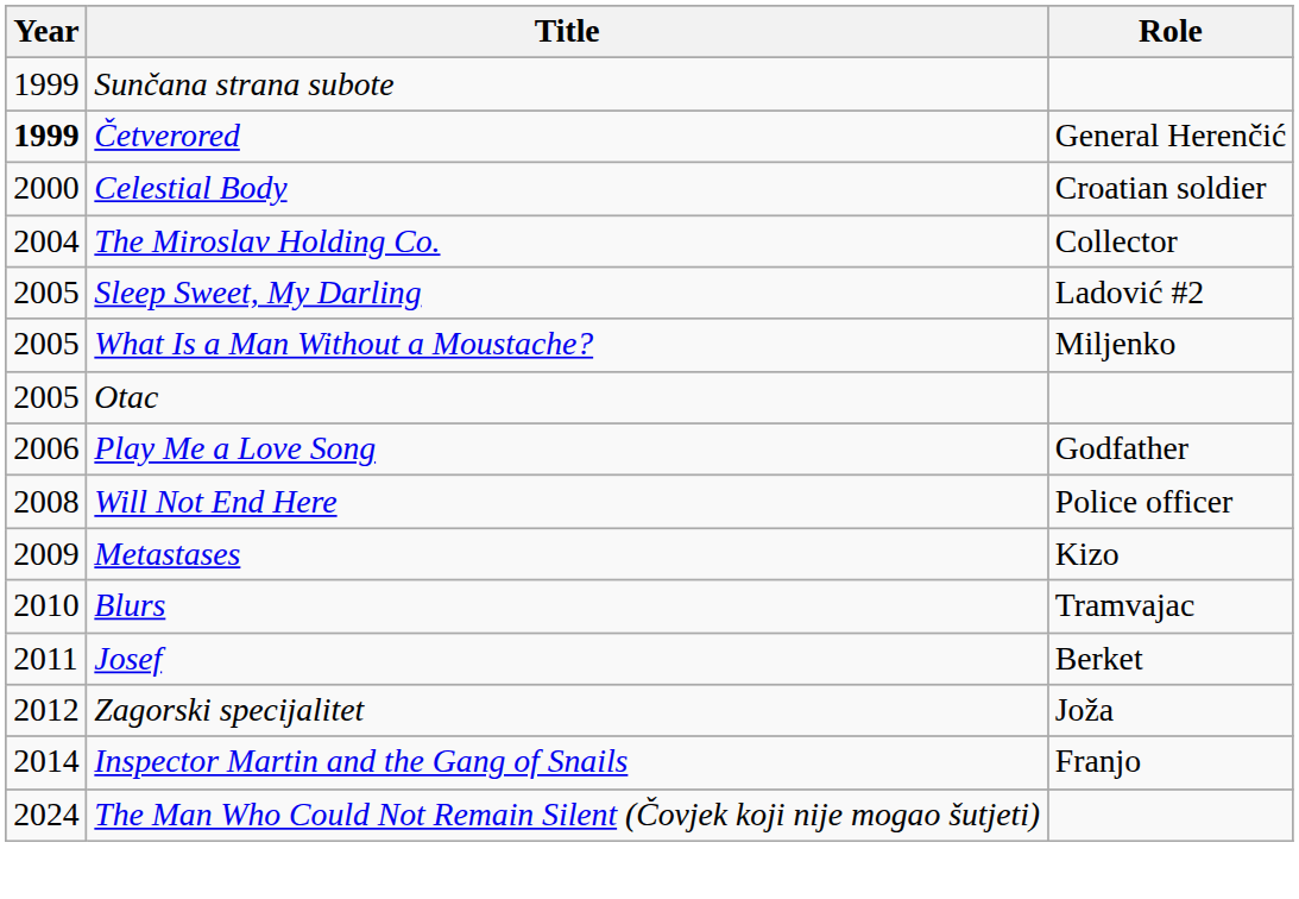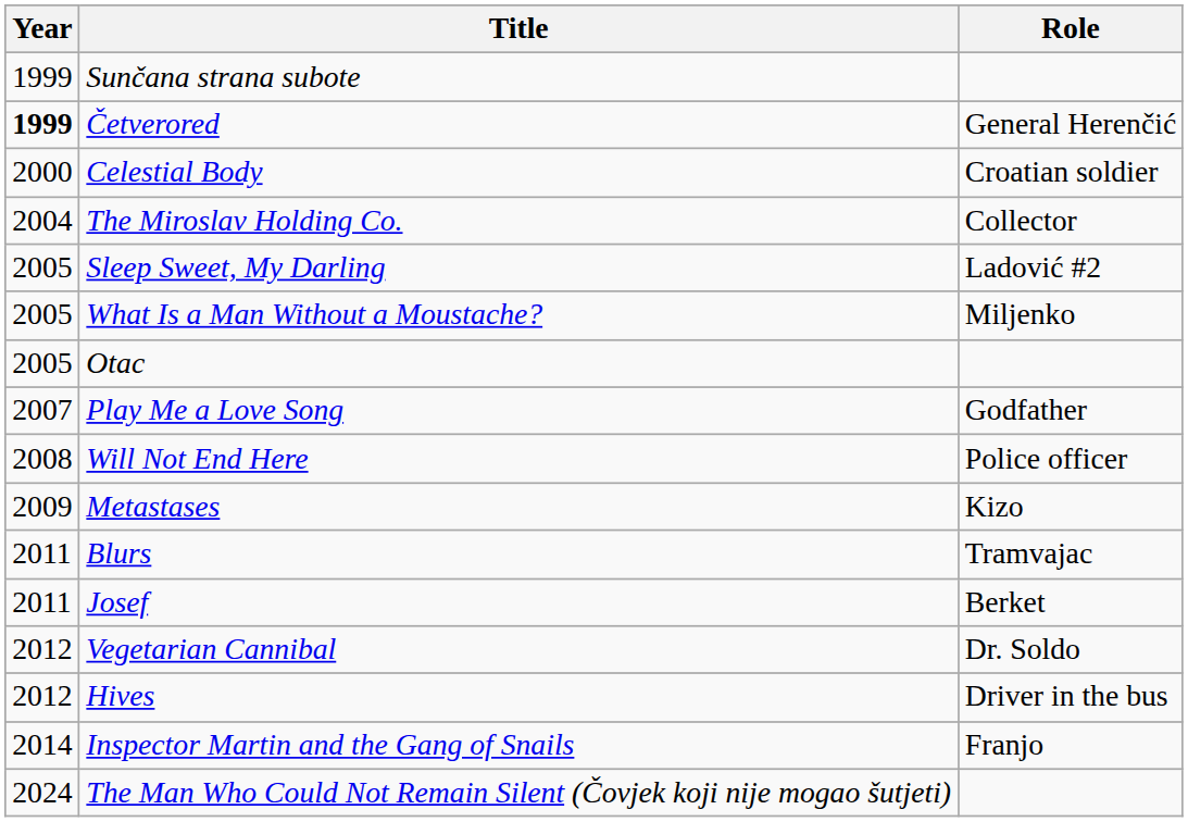Play Me a Love Song | Year: 2006 -> 2007
Blurs | Year: 2010 -> 2011
+ row: 2012 | Vegetarian Cannibal | Dr. Soldo
- row: 2012 | Zagorski specijalitet | Joža
+ row: 2012 | Hives | Driver in the bus
